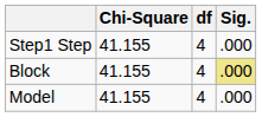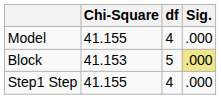rows swapped: Step1 Step <-> Model
Block | Chi-Square: 41.155 -> 41.153
Block | df: 4 -> 5
